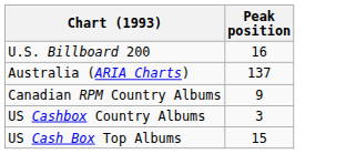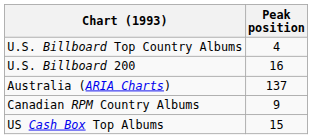+ row: U.S. Billboard Top Country Albums | 4
- row: US Cashbox Country Albums | 3
